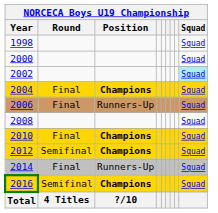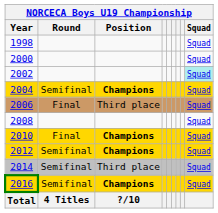2004 | Round: Final -> Semifinal
2006 | Position: Runners-Up -> Third place
2014 | Round: Final -> Semifinal
2014 | Position: Runners-Up -> Third place
